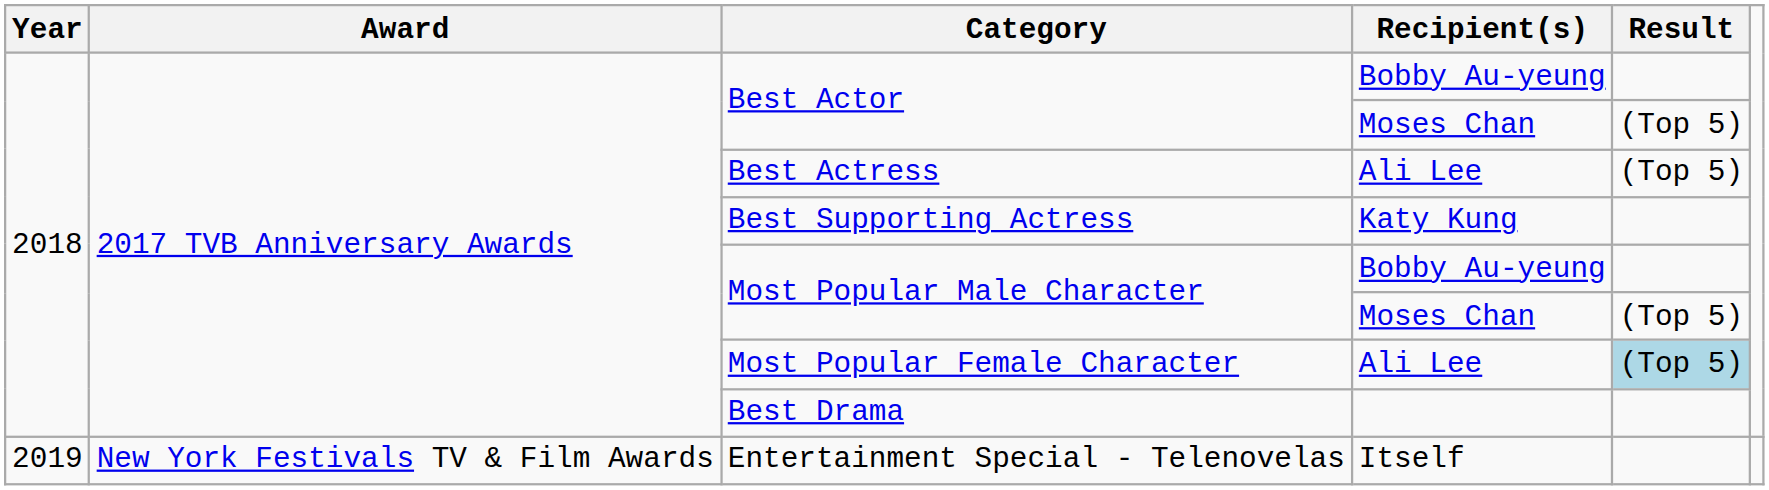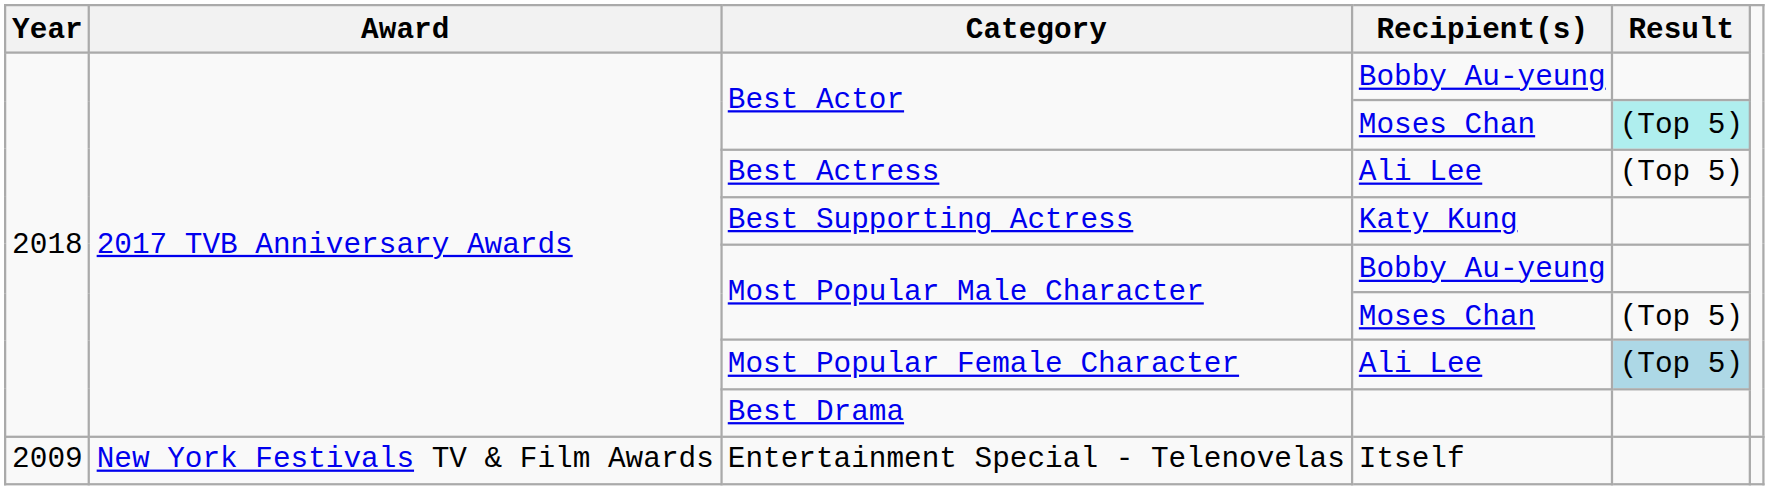Best Actor / Moses Chan | Result: no background -> paleturquoise background
Entertainment Special - Telenovelas | Year: 2019 -> 2009
